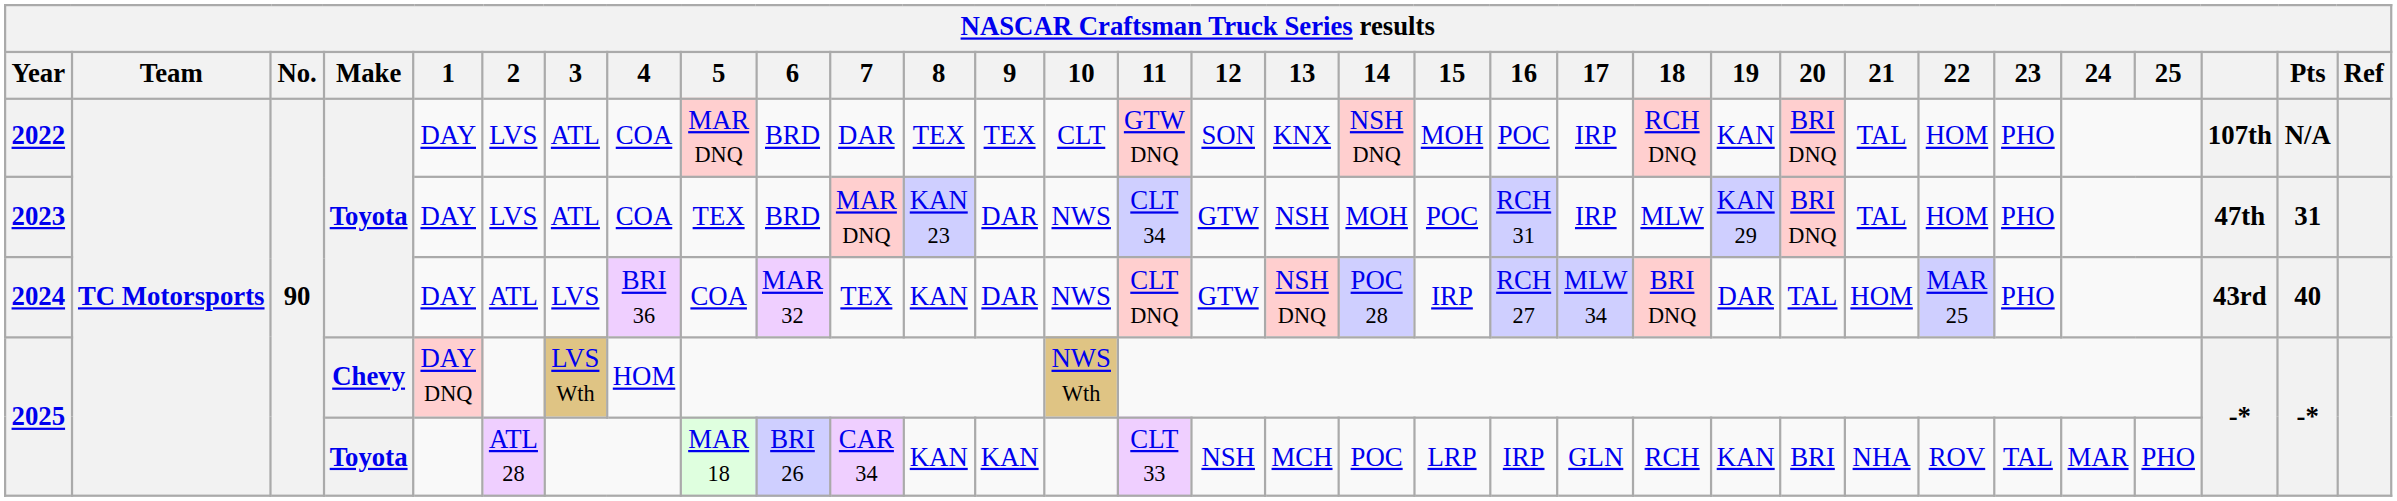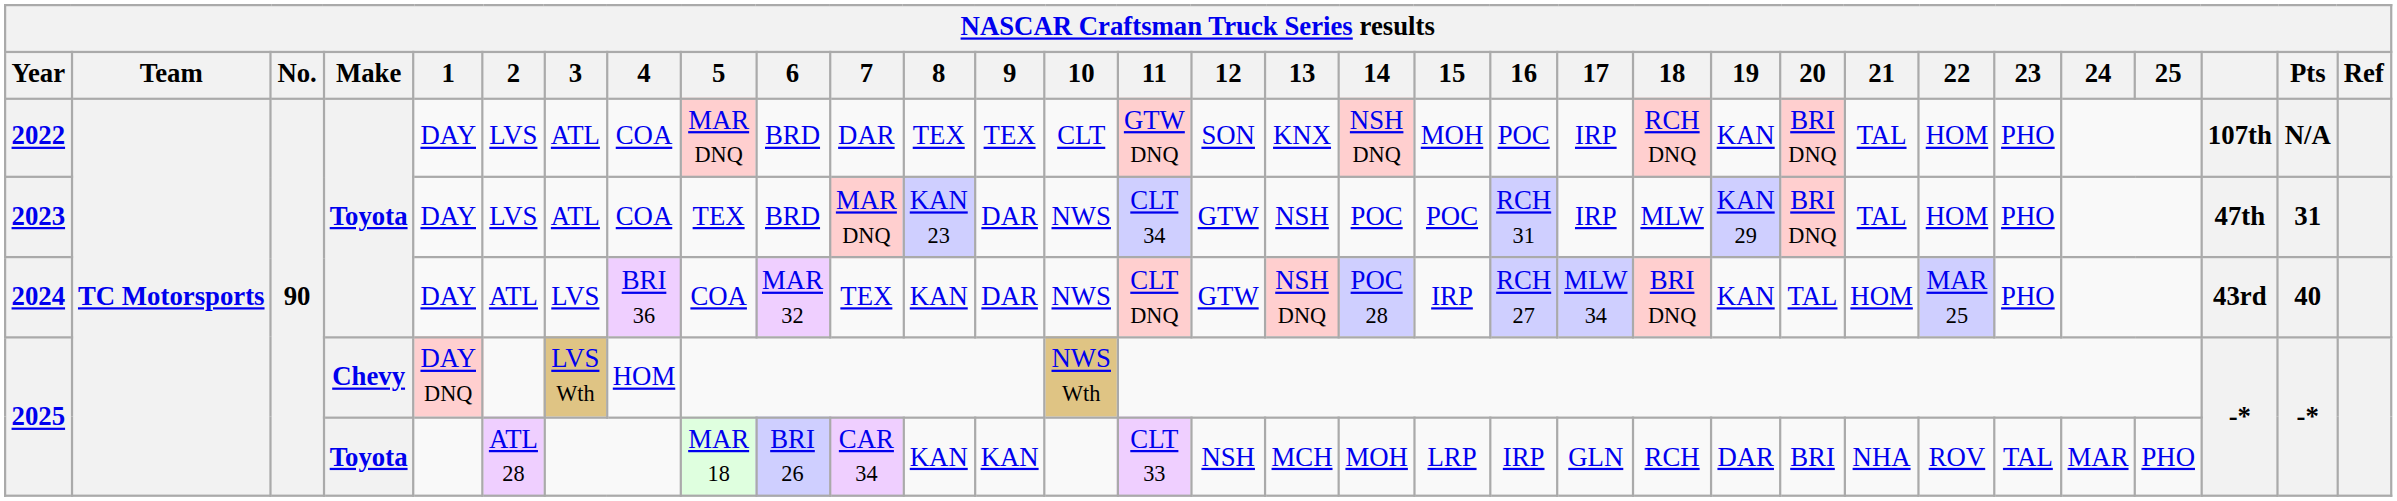2023 | 14: MOH -> POC
2024 | 19: DAR -> KAN
2025 / Toyota | 14: POC -> MOH
2025 / Toyota | 19: KAN -> DAR
